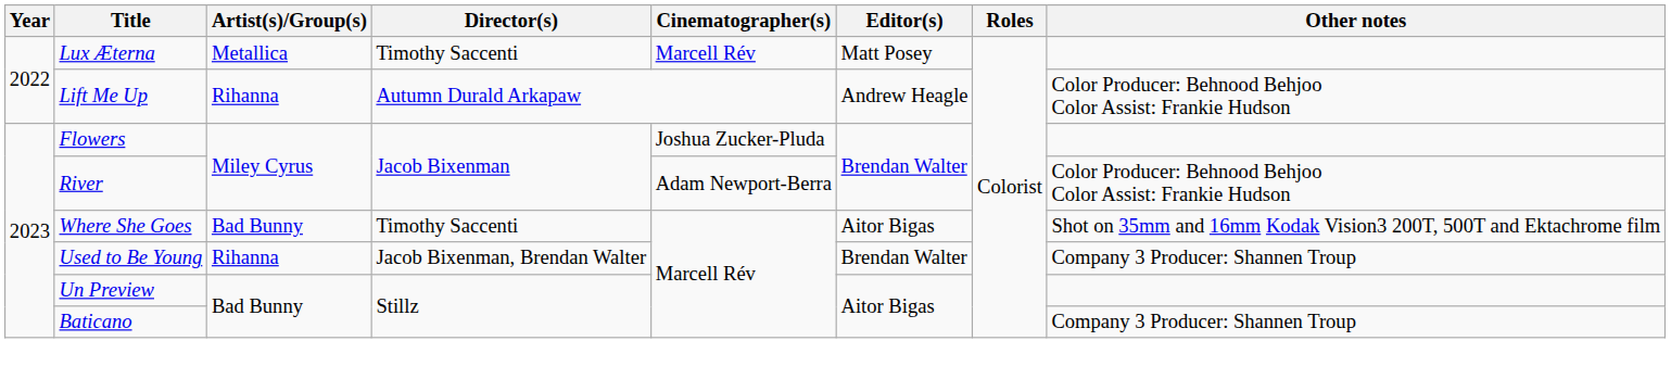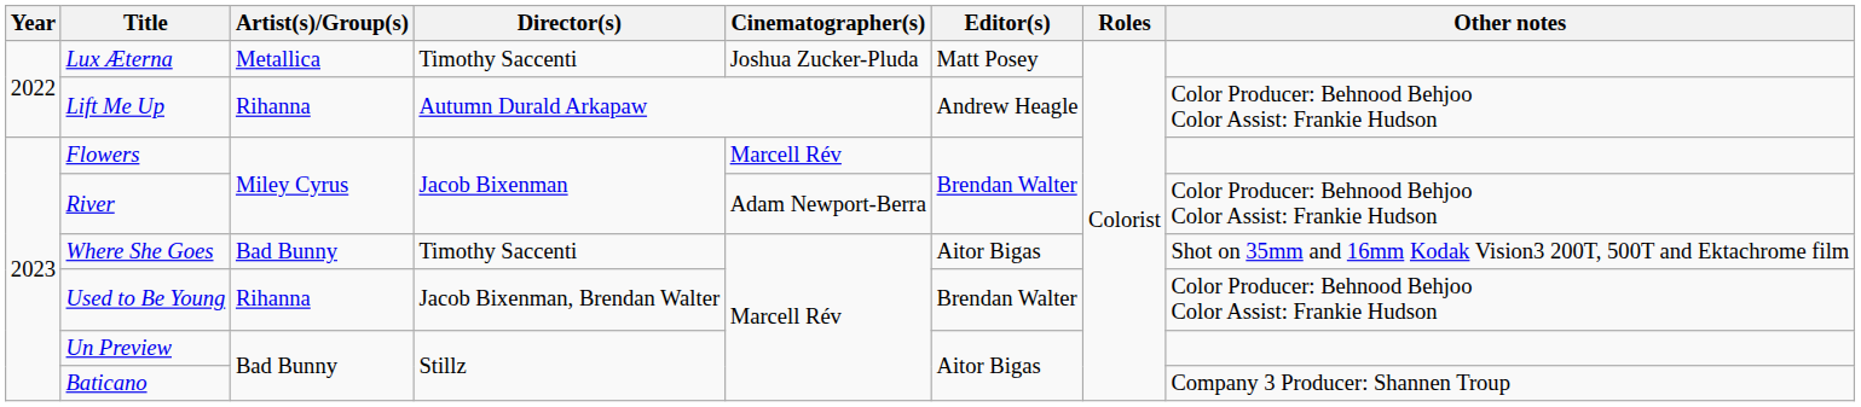Lux Æterna | Cinematographer(s): Marcell Rév -> Joshua Zucker-Pluda
Flowers | Cinematographer(s): Joshua Zucker-Pluda -> Marcell Rév
Used to Be Young | Other notes: Company 3 Producer: Shannen Troup -> Color Producer: Behnood Behjoo Color Assist: Frankie Hudson
